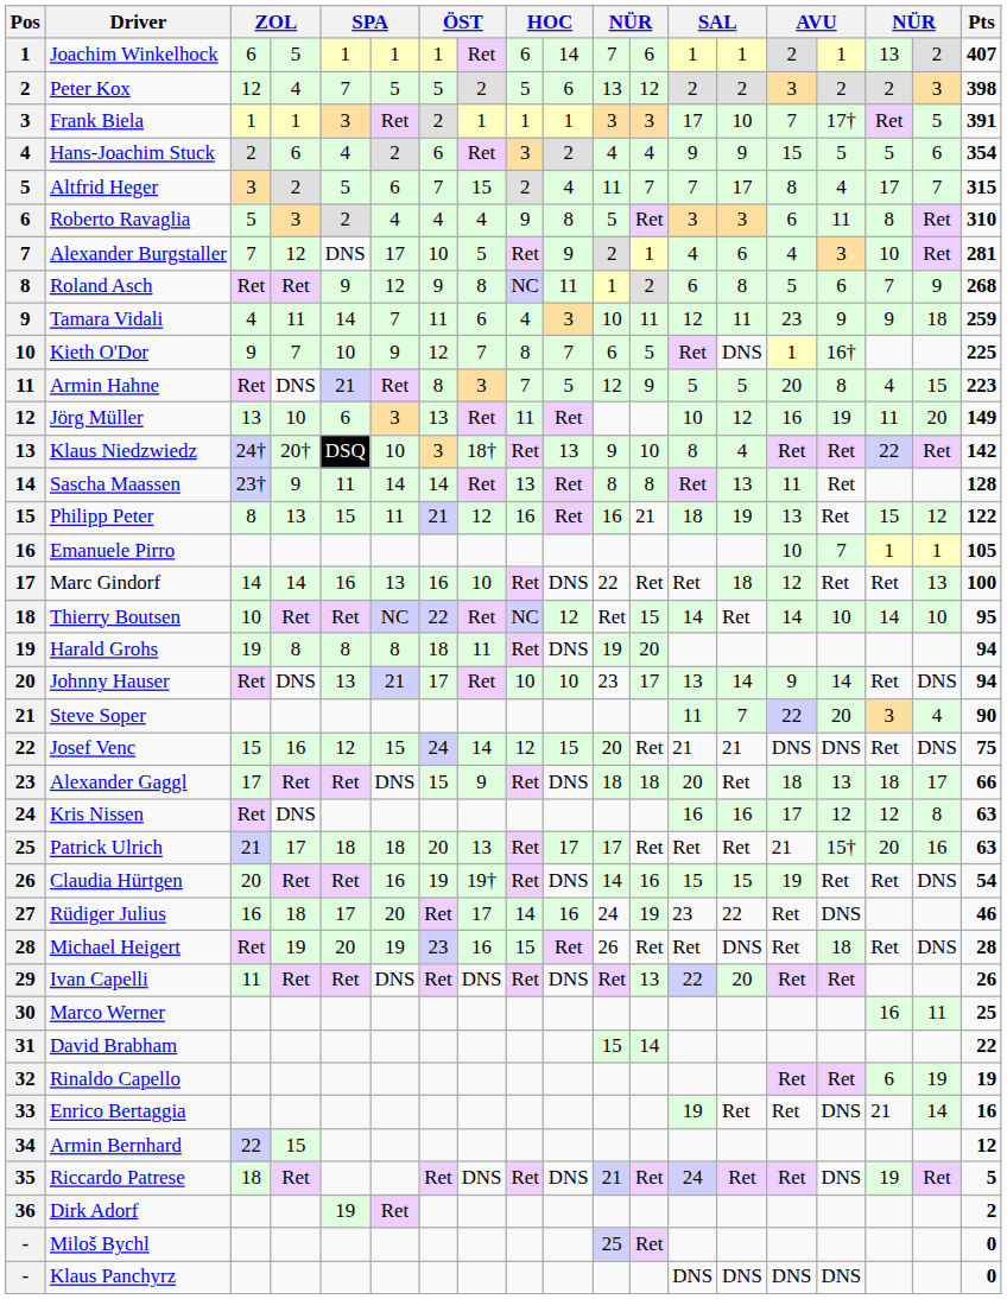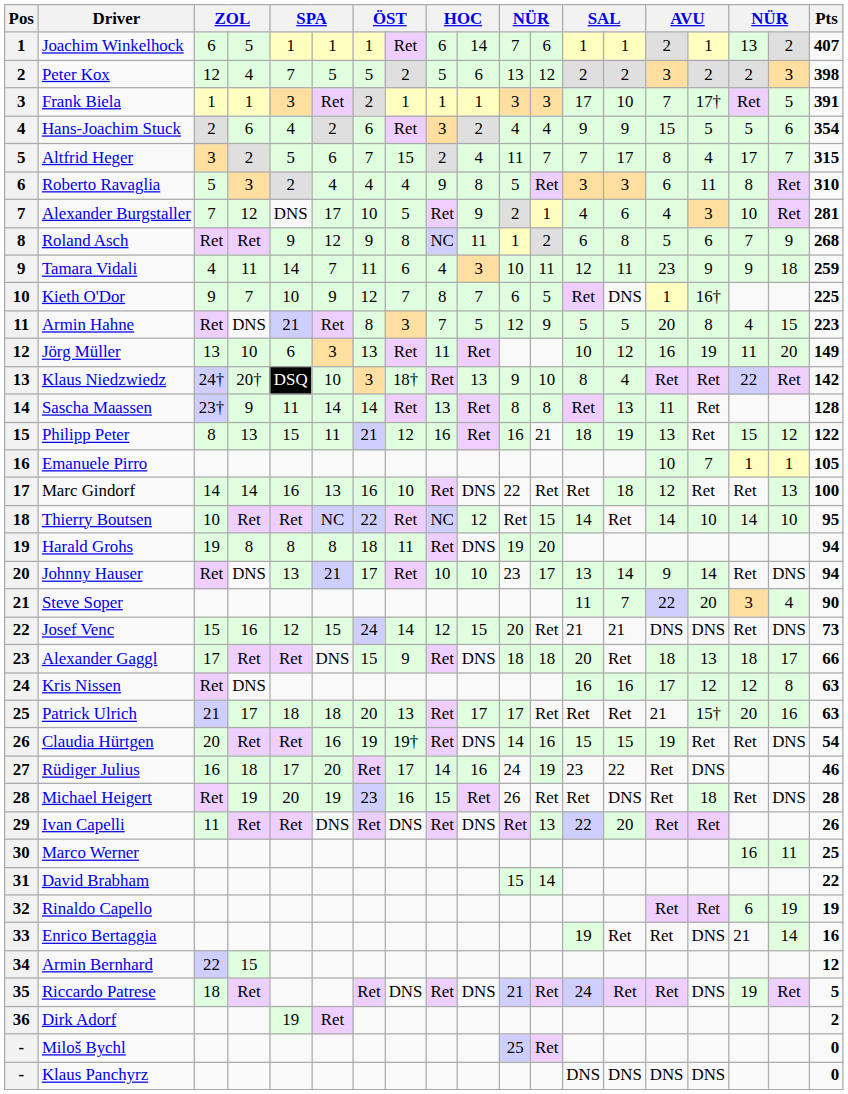Josef Venc | Pts: 75 -> 73
